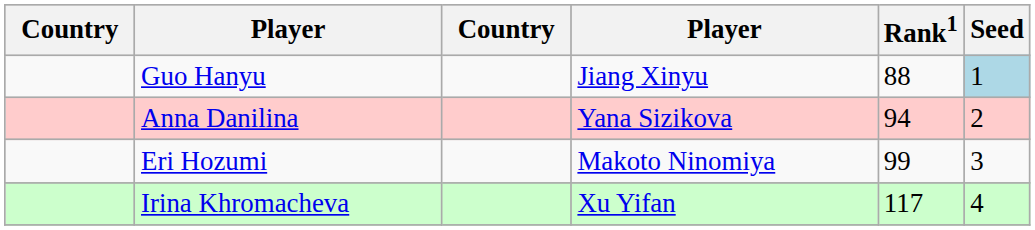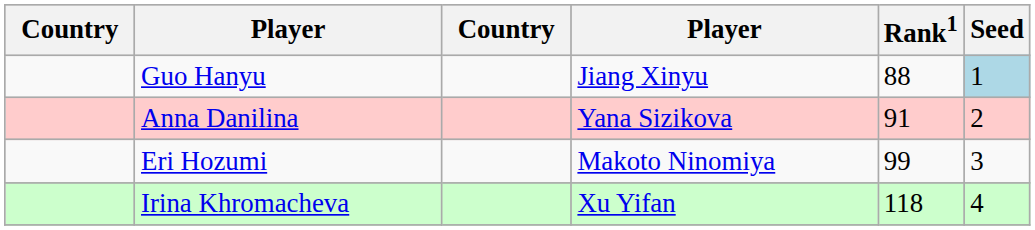Anna Danilina | Rank1: 94 -> 91
Irina Khromacheva | Rank1: 117 -> 118
